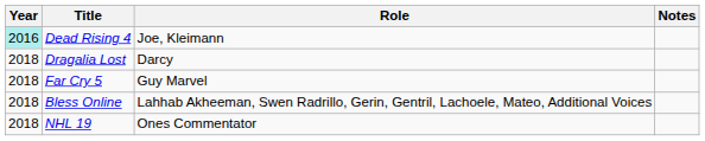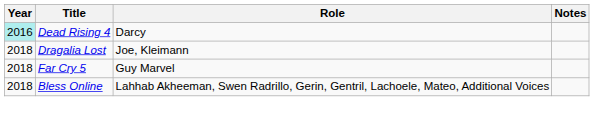Dead Rising 4 | Role: Joe, Kleimann -> Darcy
Dragalia Lost | Role: Darcy -> Joe, Kleimann
- row: 2018 | NHL 19 | Ones Commentator
